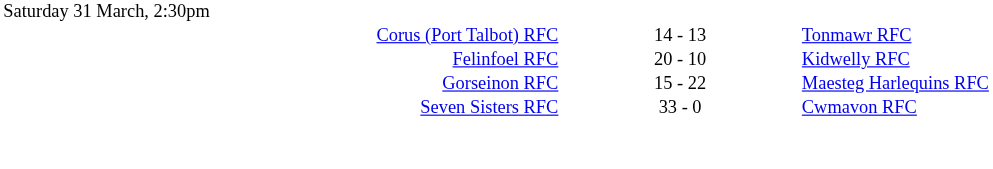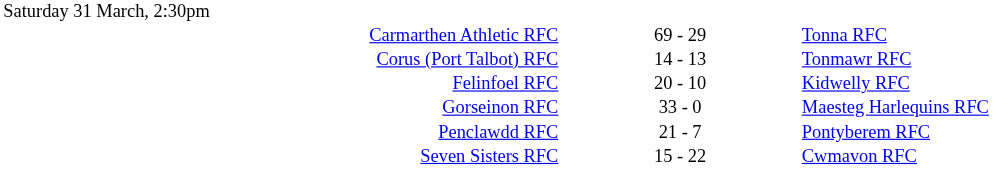+ row: Carmarthen Athletic RFC | 69 - 29 | Tonna RFC
Gorseinon RFC | column 2: 15 - 22 -> 33 - 0
+ row: Penclawdd RFC | 21 - 7 | Pontyberem RFC
Seven Sisters RFC | column 2: 33 - 0 -> 15 - 22
